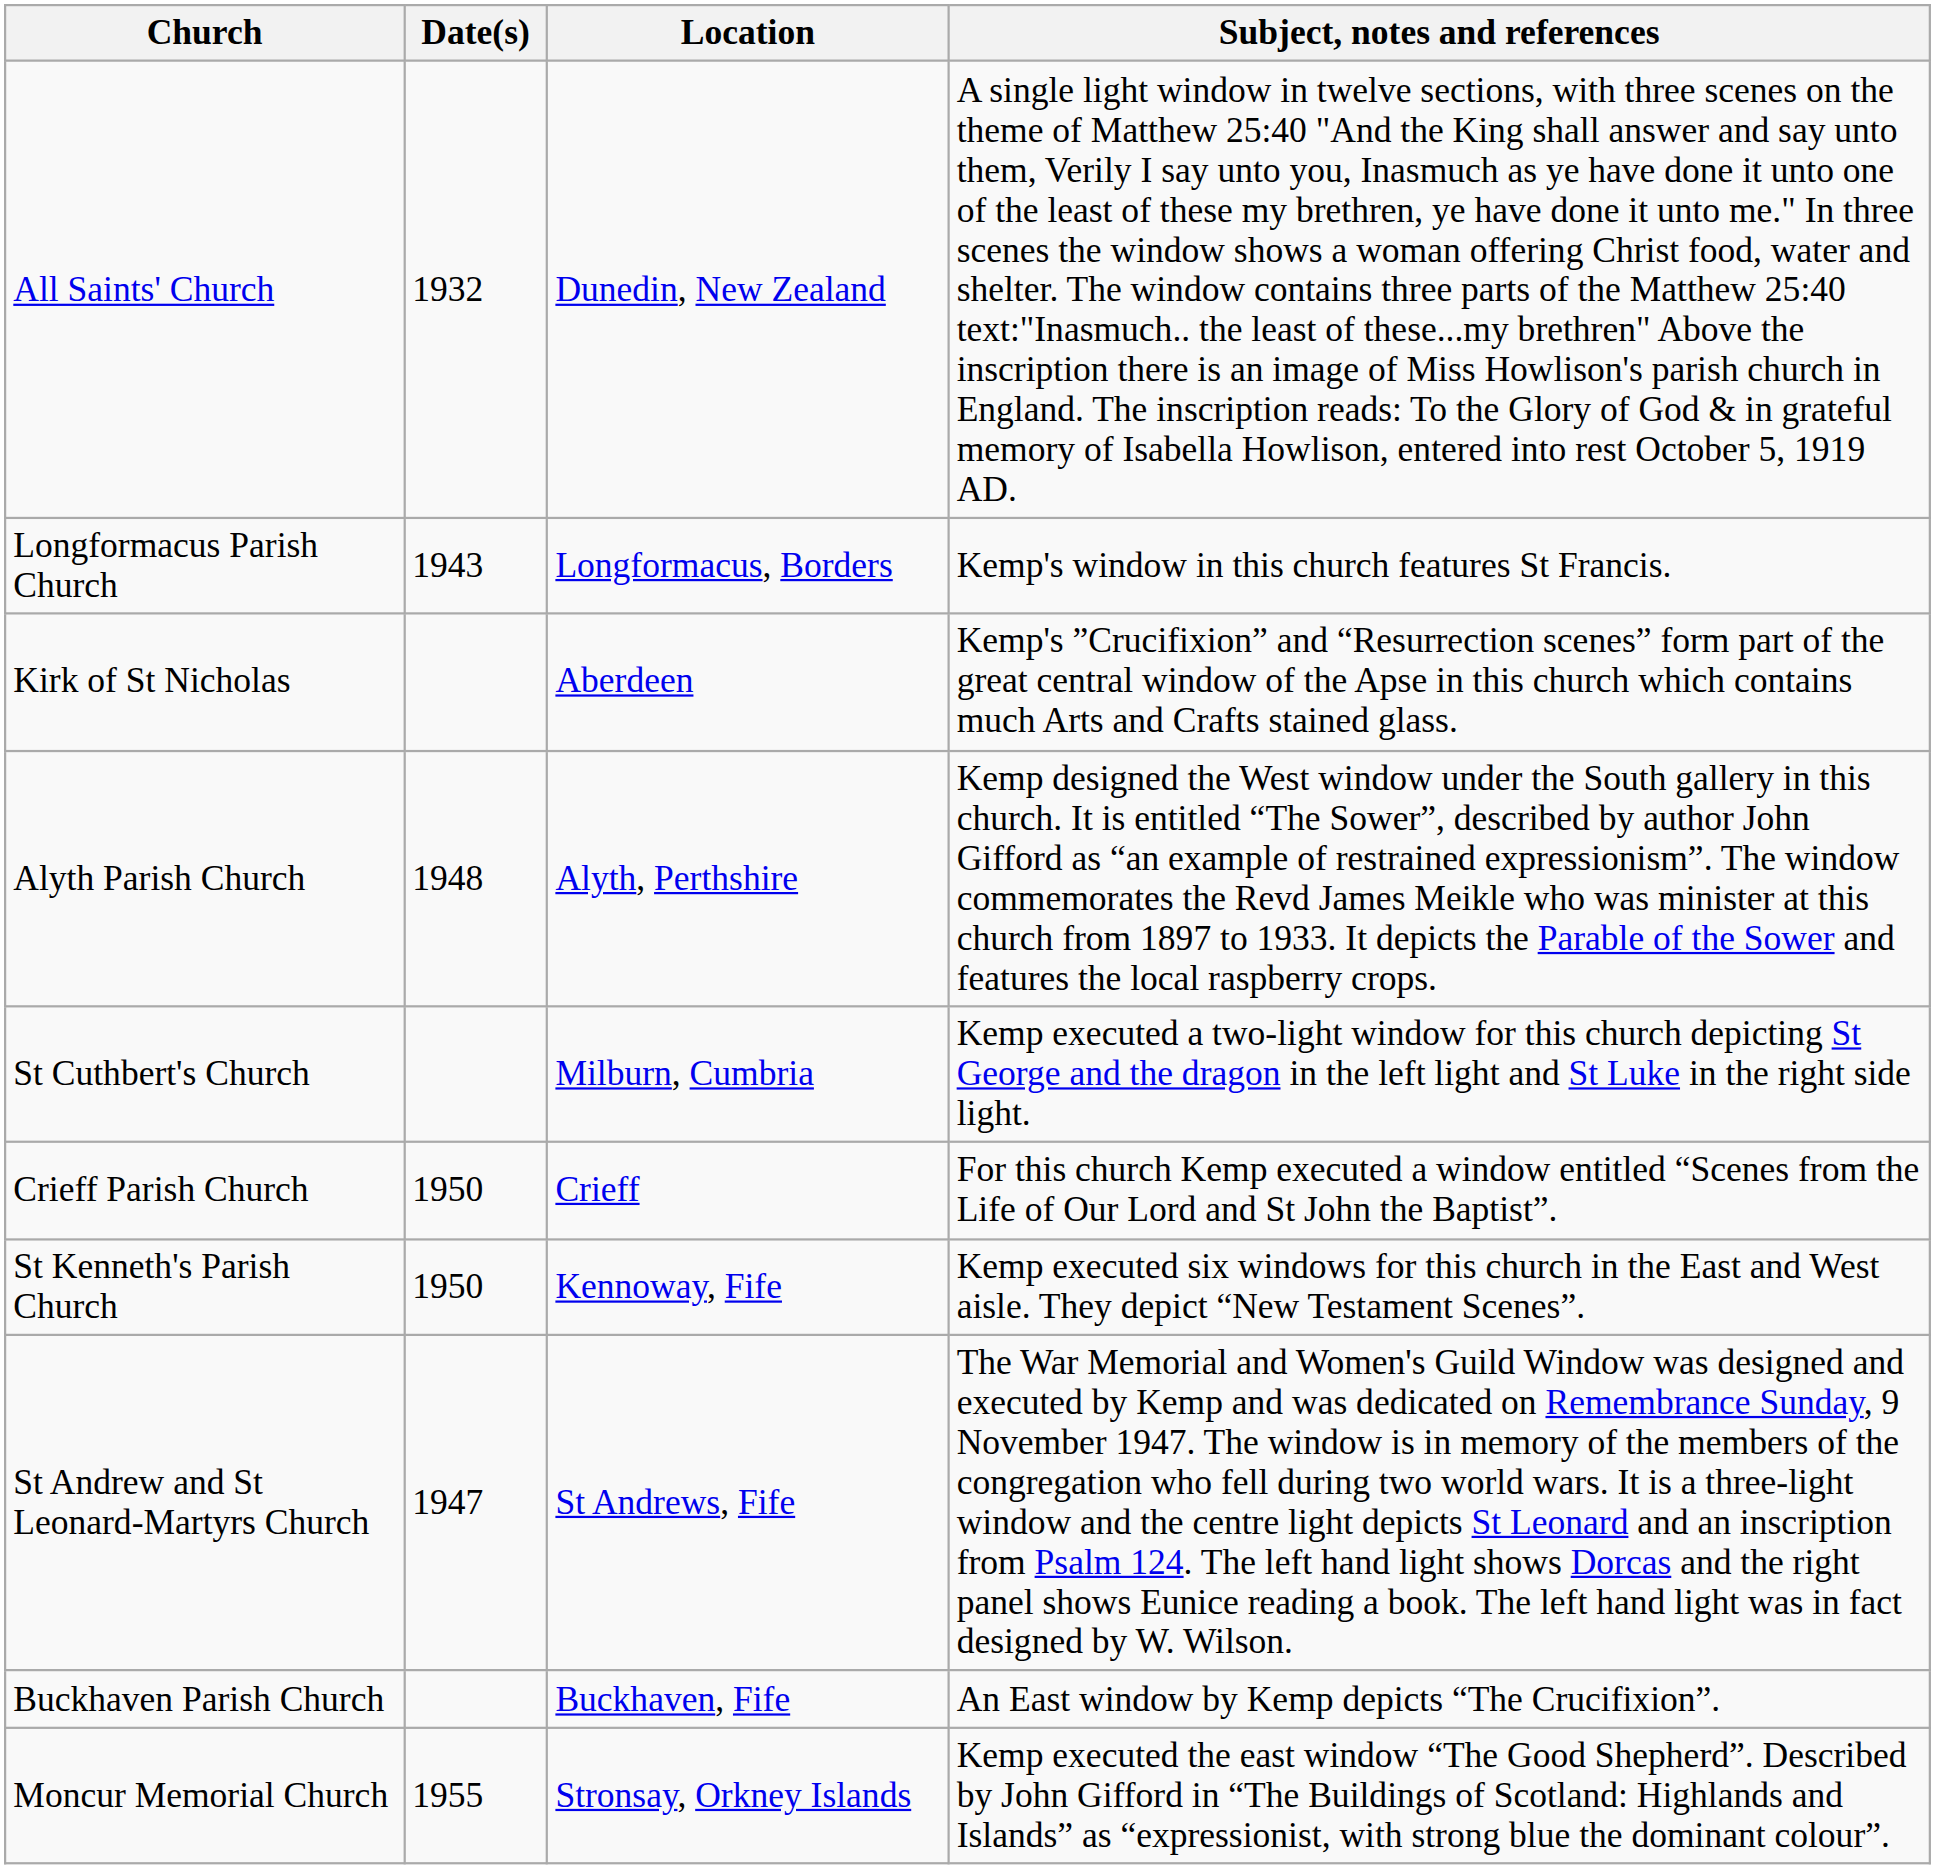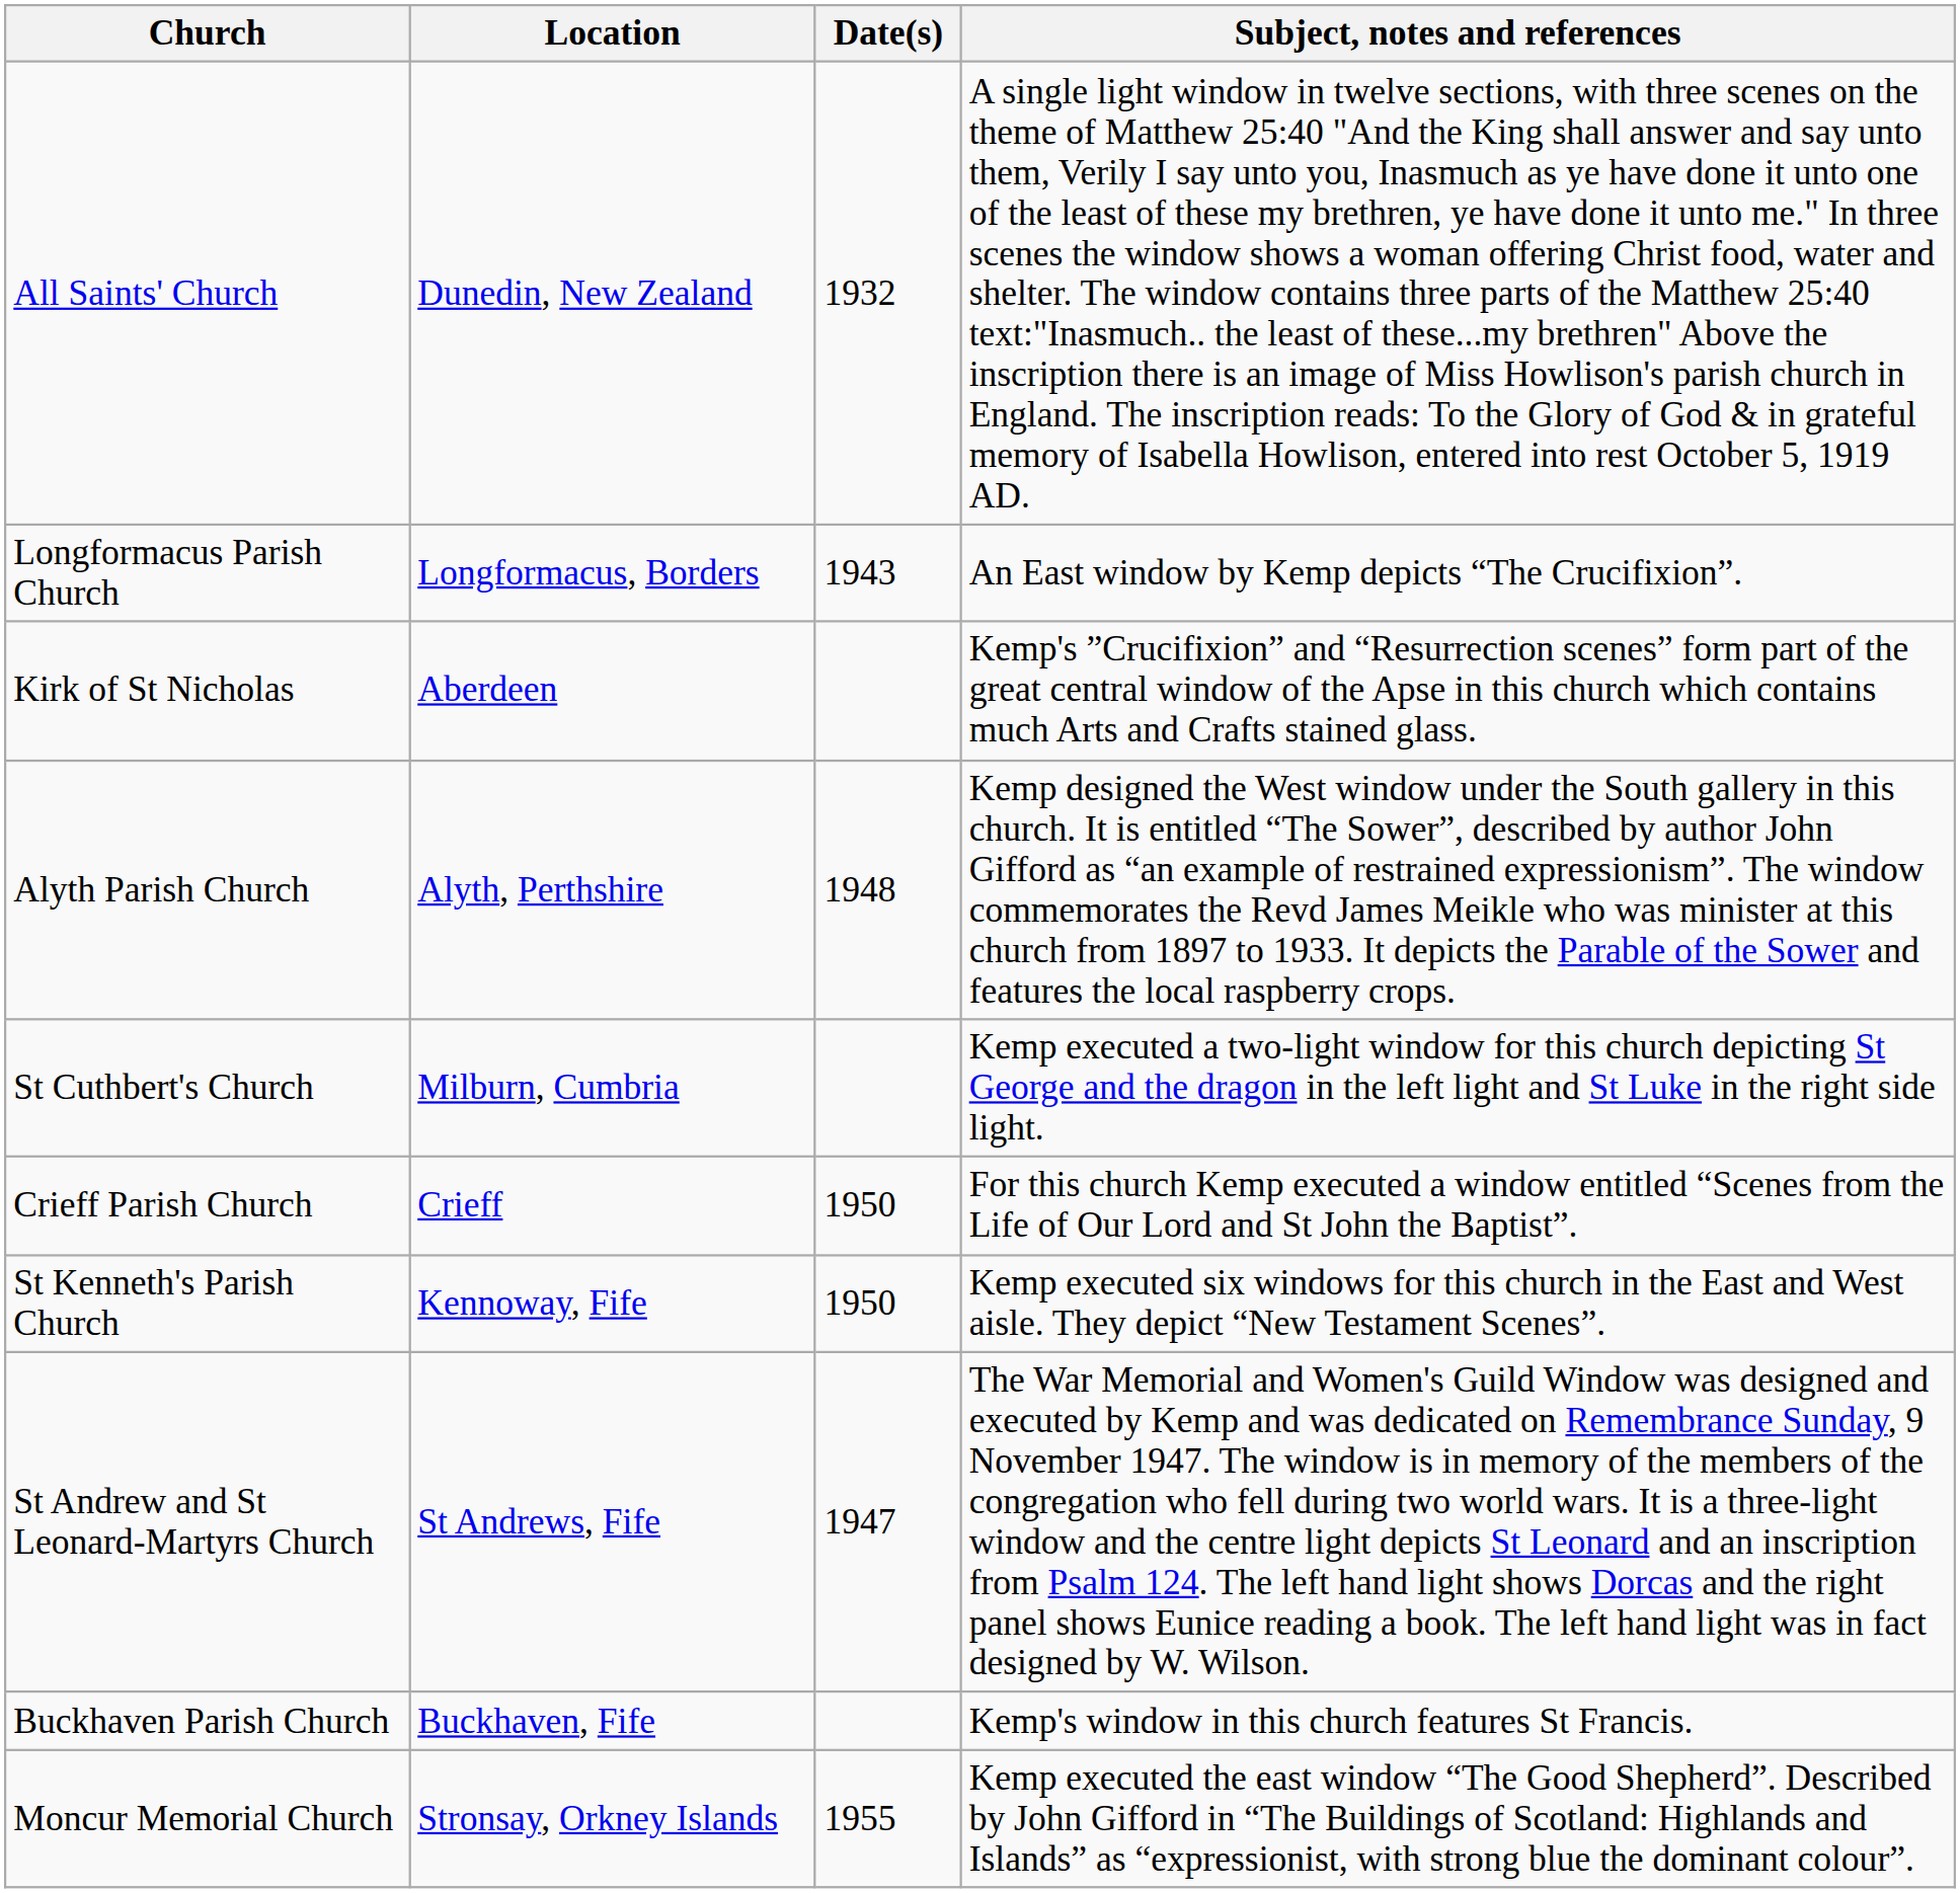columns swapped: Location <-> Date(s)
Longformacus Parish Church | Subject, notes and references: Kemp's window in this church features St Francis. -> An East window by Kemp depicts “The Crucifixion”.
Buckhaven Parish Church | Subject, notes and references: An East window by Kemp depicts “The Crucifixion”. -> Kemp's window in this church features St Francis.
